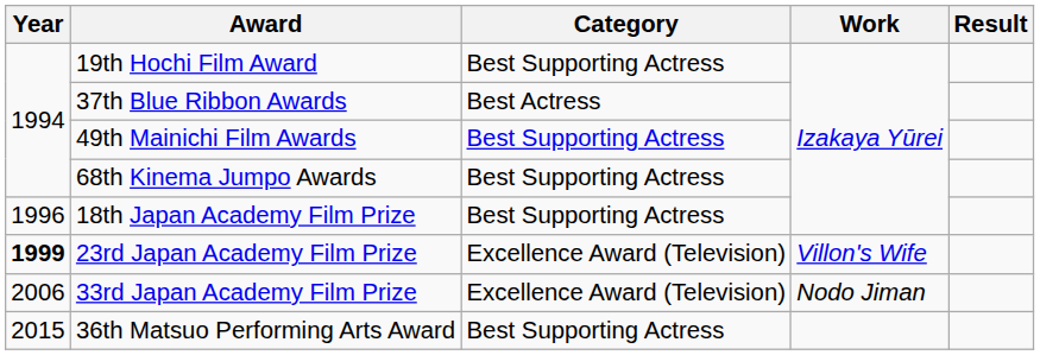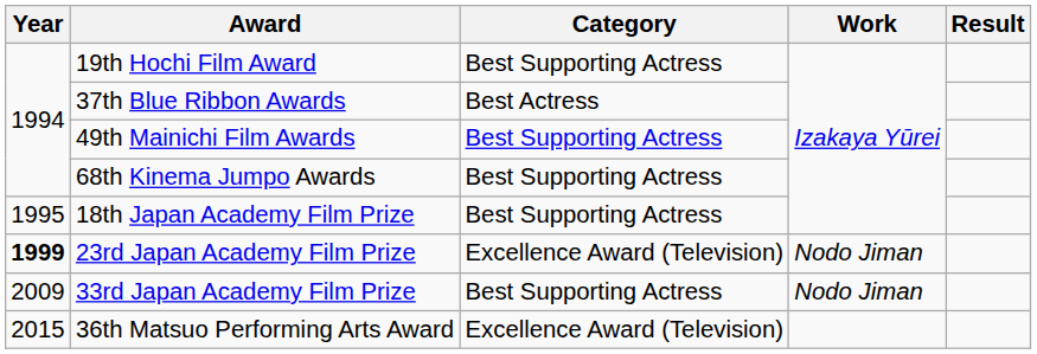18th Japan Academy Film Prize | Year: 1996 -> 1995
23rd Japan Academy Film Prize | Work: Villon's Wife -> Nodo Jiman
33rd Japan Academy Film Prize | Year: 2006 -> 2009
33rd Japan Academy Film Prize | Category: Excellence Award (Television) -> Best Supporting Actress
36th Matsuo Performing Arts Award | Category: Best Supporting Actress -> Excellence Award (Television)
